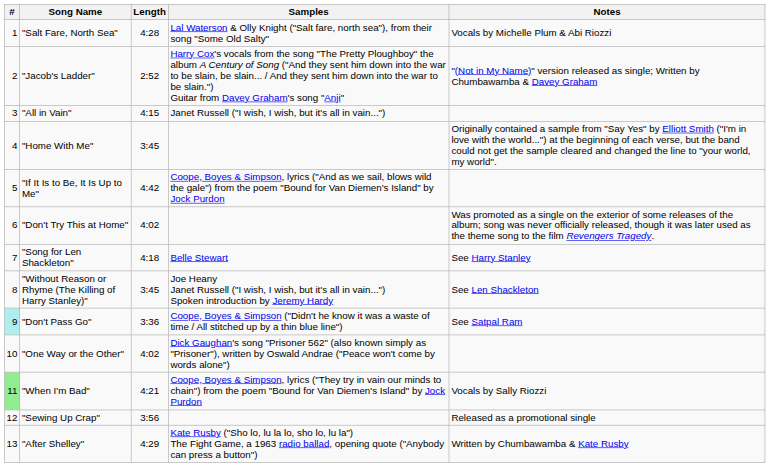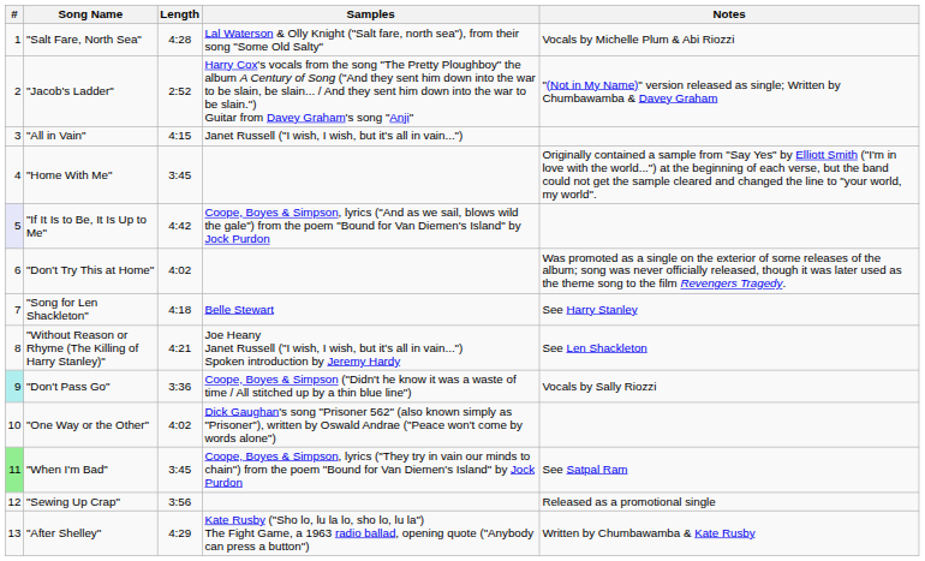"If It Is to Be, It Is Up to Me" | #: no background -> lavender background
"Without Reason or Rhyme (The Killing of Harry Stanley)" | Length: 3:45 -> 4:21
"Don't Pass Go" | Notes: See Satpal Ram -> Vocals by Sally Riozzi
"When I'm Bad" | Length: 4:21 -> 3:45
"When I'm Bad" | Notes: Vocals by Sally Riozzi -> See Satpal Ram
